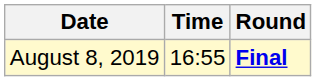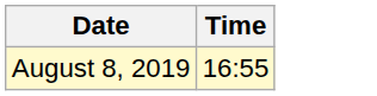- column: Round | Final
